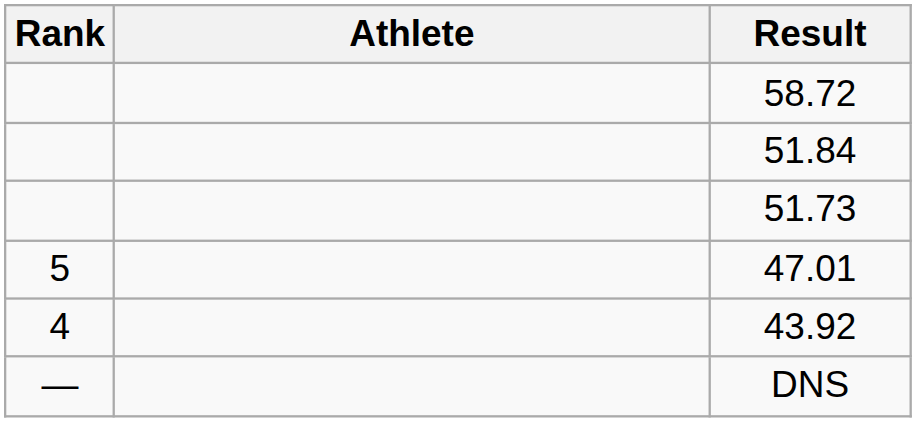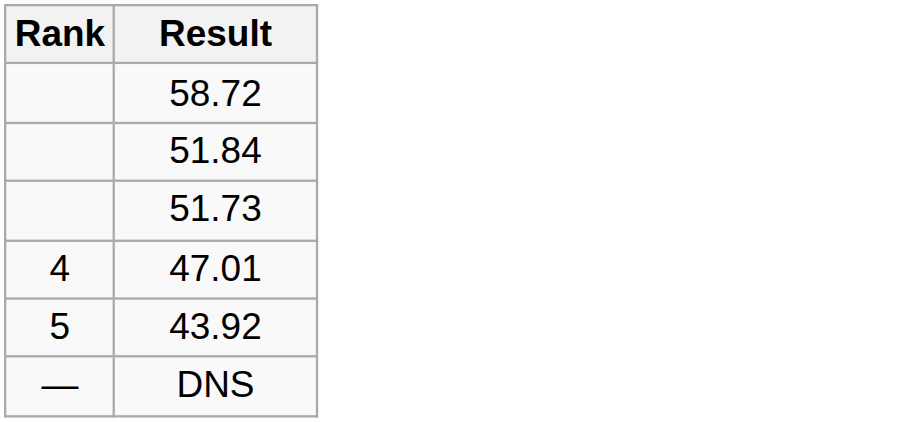- column: Athlete
47.01 | Rank: 5 -> 4
43.92 | Rank: 4 -> 5
